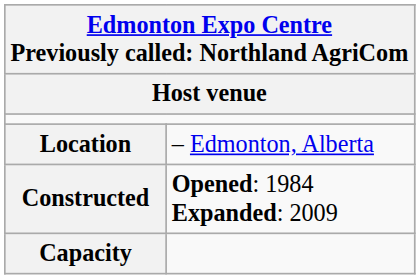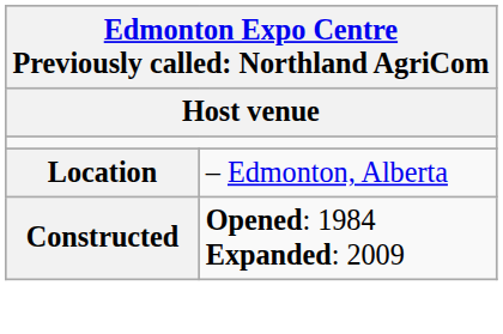- row: Capacity
